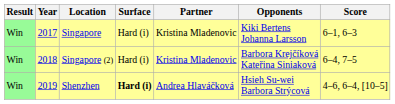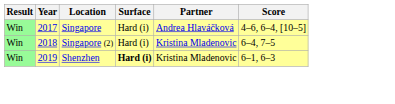- column: Opponents | Kiki Bertens Johanna Larsson | Barbora Krejčíková Kateřina Siniaková | Hsieh Su-wei Barbora Strýcová
Singapore | Partner: Kristina Mladenovic -> Andrea Hlaváčková
Singapore | Score: 6–1, 6–3 -> 4–6, 6–4, [10–5]
Shenzhen | Partner: Andrea Hlaváčková -> Kristina Mladenovic
Shenzhen | Score: 4–6, 6–4, [10–5] -> 6–1, 6–3
